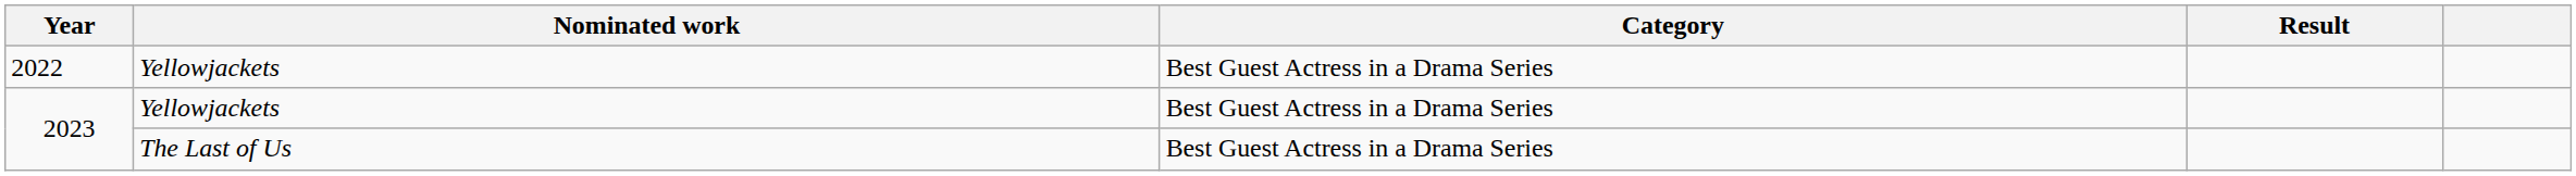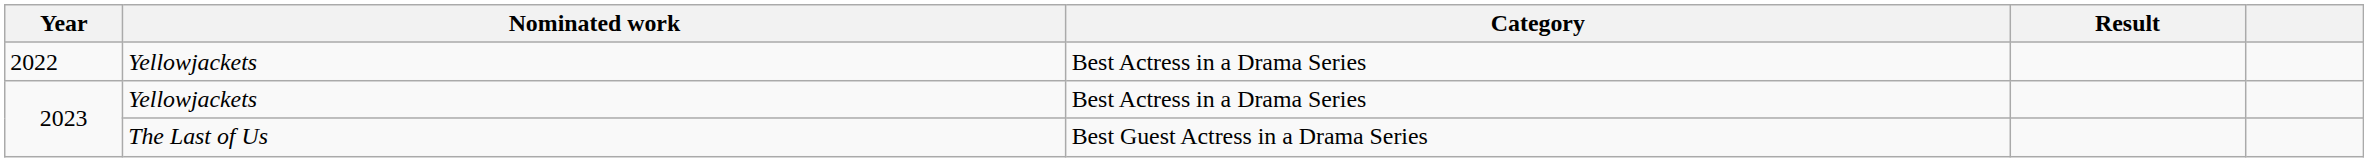2022 | Category: Best Guest Actress in a Drama Series -> Best Actress in a Drama Series
2023 / Yellowjackets | Category: Best Guest Actress in a Drama Series -> Best Actress in a Drama Series
